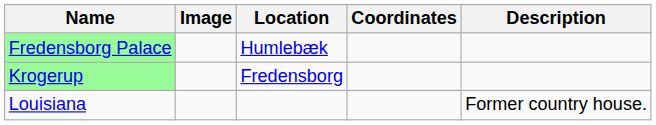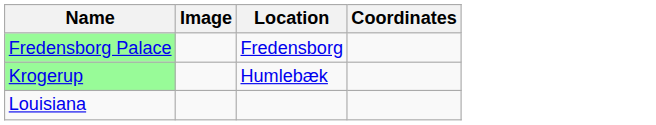- column: Description | Former country house.
Fredensborg Palace | Location: Humlebæk -> Fredensborg
Krogerup | Location: Fredensborg -> Humlebæk
